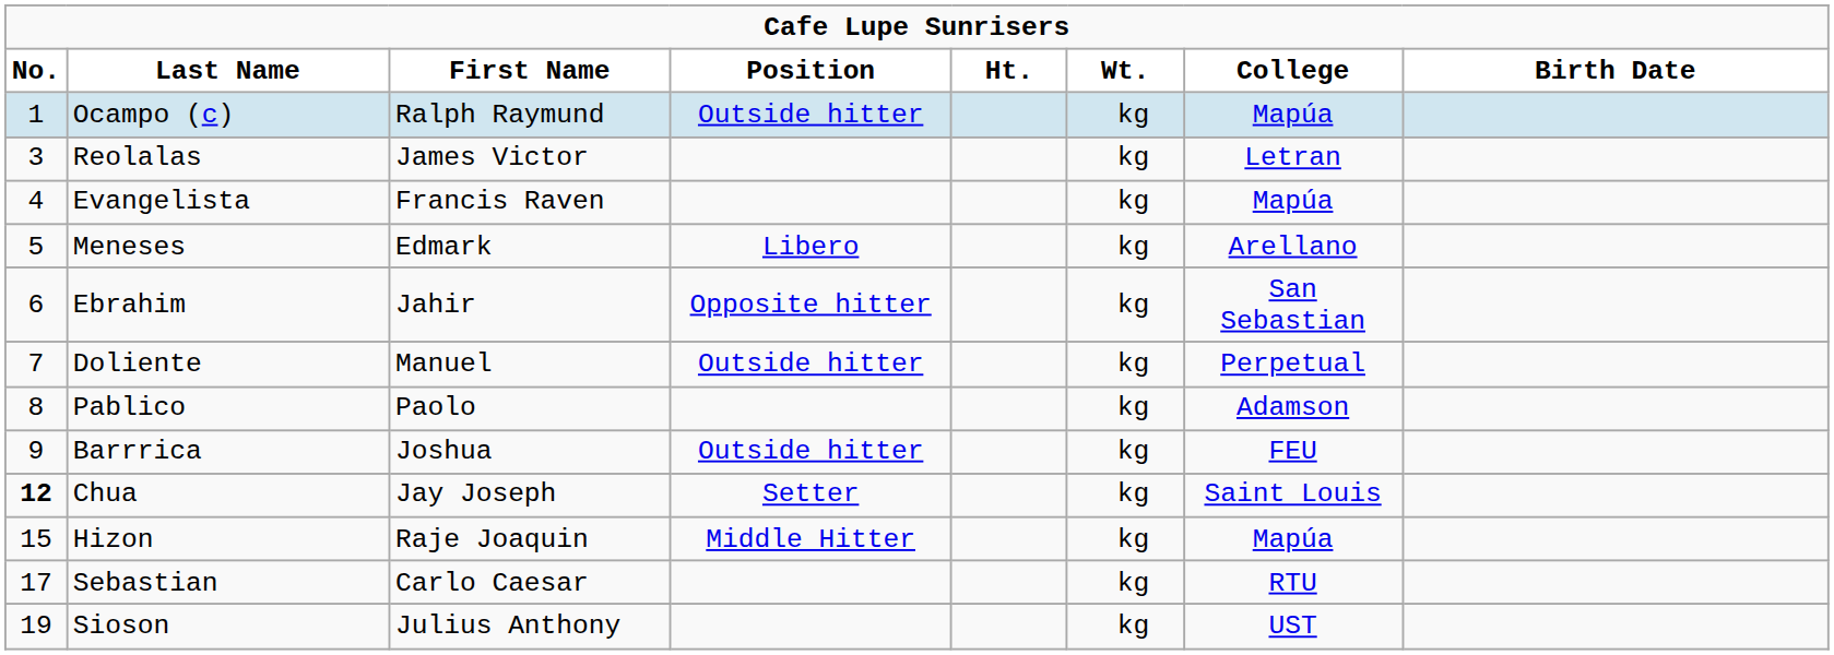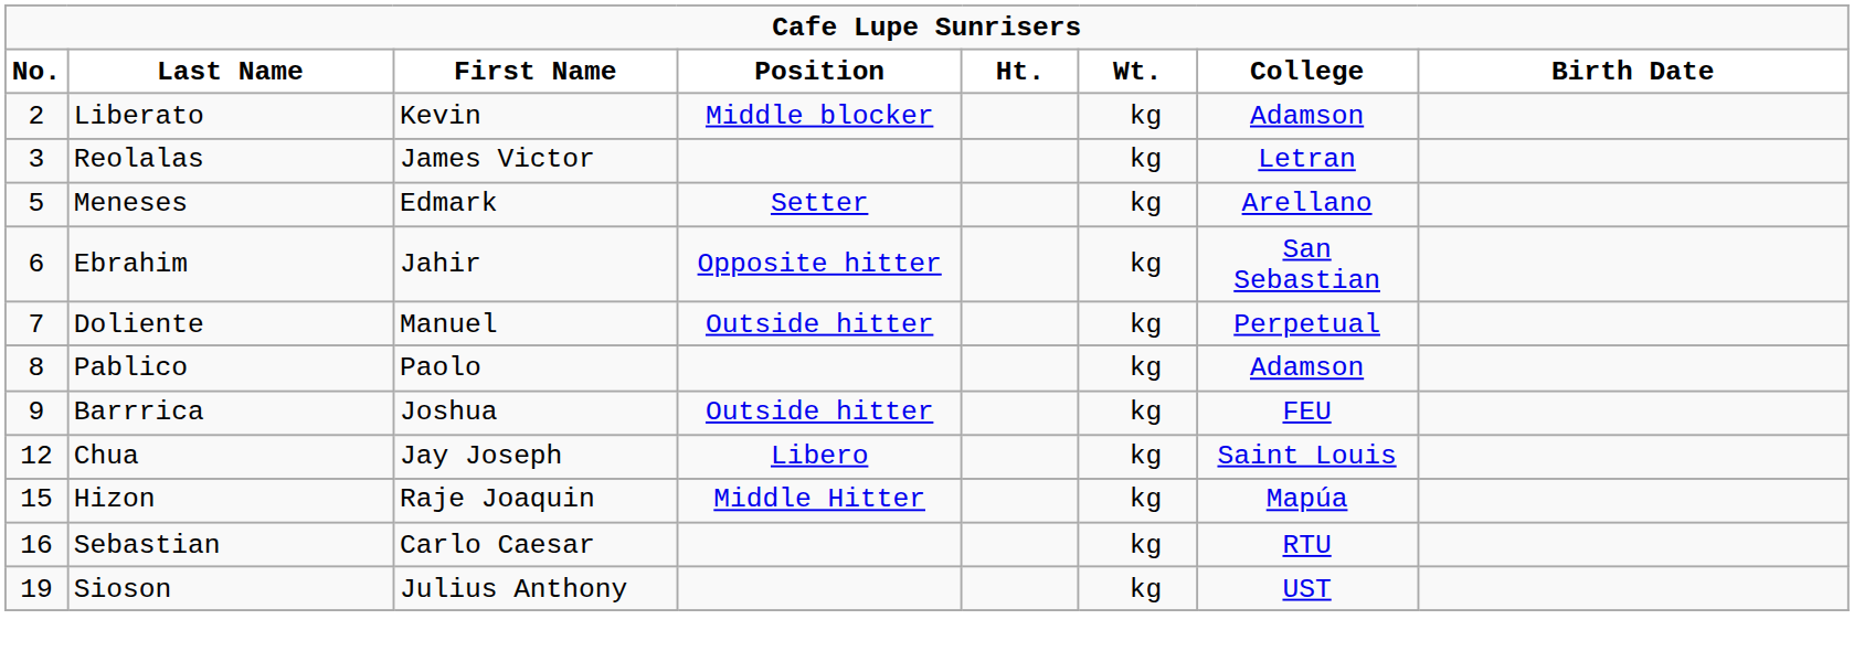- row: 1 | Ocampo (c) | Ralph Raymund | Outside hitter | kg | Mapúa
+ row: 2 | Liberato | Kevin | Middle blocker | kg | Adamson
- row: 4 | Evangelista | Francis Raven | kg | Mapúa
Meneses | Position: Libero -> Setter
Chua | No.: bold -> normal
Chua | Position: Setter -> Libero
Sebastian | No.: 17 -> 16
